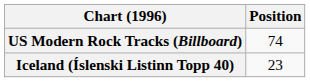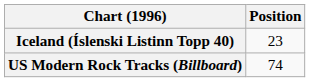rows swapped: Iceland (Íslenski Listinn Topp 40) <-> US Modern Rock Tracks (Billboard)
